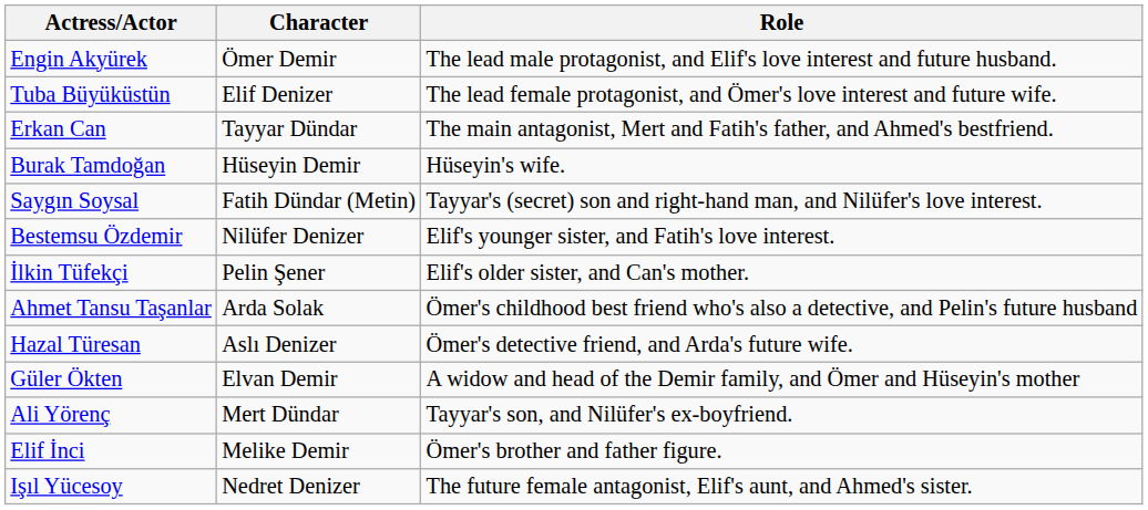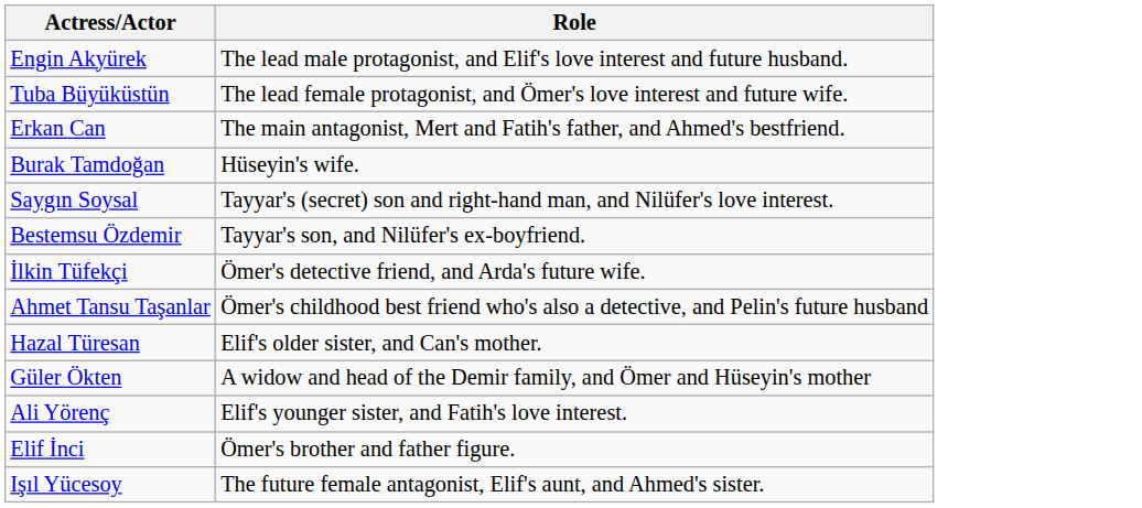- column: Character | Ömer Demir | Elif Denizer | Tayyar Dündar | Hüseyin Demir | Fatih Dündar (Metin) | Nilüfer Denizer | Pelin Şener | Arda Solak | Aslı Denizer | Elvan Demir | Mert Dündar | Melike Demir | Nedret Denizer
Bestemsu Özdemir | Role: Elif's younger sister, and Fatih's love interest. -> Tayyar's son, and Nilüfer's ex-boyfriend.
İlkin Tüfekçi | Role: Elif's older sister, and Can's mother. -> Ömer's detective friend, and Arda's future wife.
Hazal Türesan | Role: Ömer's detective friend, and Arda's future wife. -> Elif's older sister, and Can's mother.
Ali Yörenç | Role: Tayyar's son, and Nilüfer's ex-boyfriend. -> Elif's younger sister, and Fatih's love interest.
